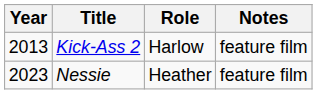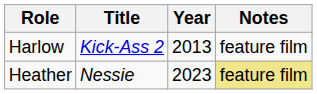columns swapped: Year <-> Role
Nessie | Notes: no background -> khaki background
